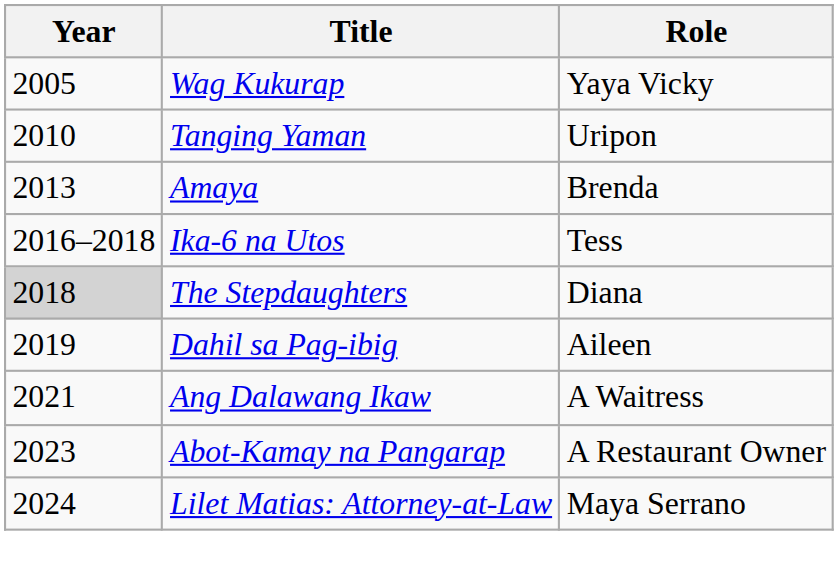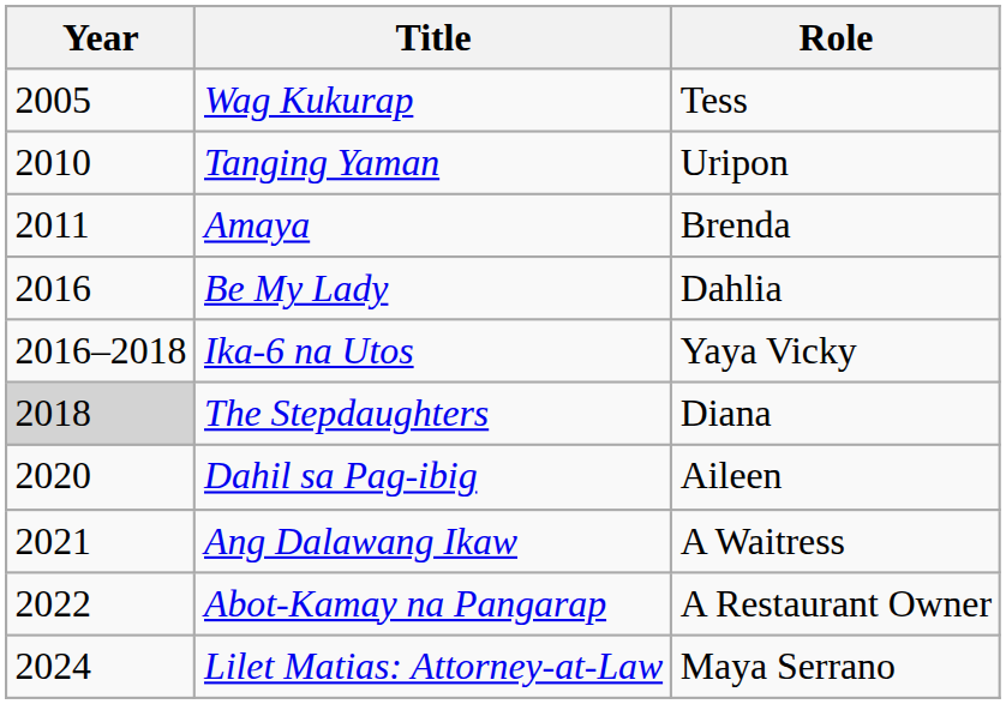Wag Kukurap | Role: Yaya Vicky -> Tess
Amaya | Year: 2013 -> 2011
+ row: 2016 | Be My Lady | Dahlia
Ika-6 na Utos | Role: Tess -> Yaya Vicky
Dahil sa Pag-ibig | Year: 2019 -> 2020
Abot-Kamay na Pangarap | Year: 2023 -> 2022
